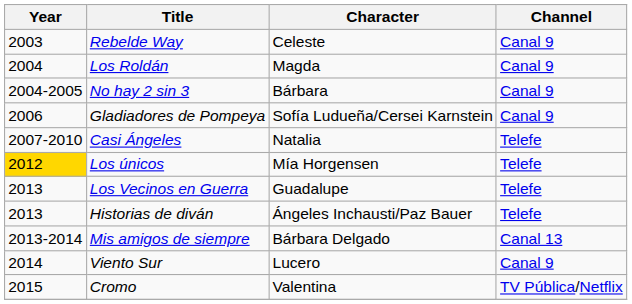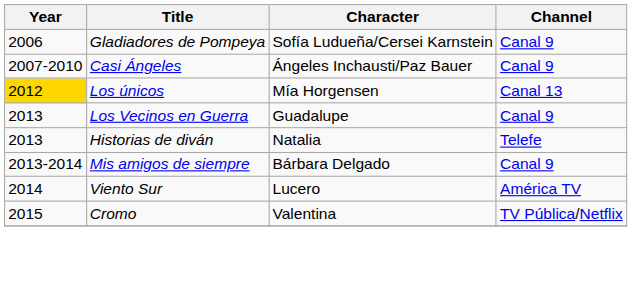- row: 2003 | Rebelde Way | Celeste | Canal 9
- row: 2004 | Los Roldán | Magda | Canal 9
- row: 2004-2005 | No hay 2 sin 3 | Bárbara | Canal 9
Casi Ángeles | Character: Natalia -> Ángeles Inchausti/Paz Bauer
Casi Ángeles | Channel: Telefe -> Canal 9
Los únicos | Channel: Telefe -> Canal 13
Los Vecinos en Guerra | Channel: Telefe -> Canal 9
Historias de diván | Character: Ángeles Inchausti/Paz Bauer -> Natalia
Mis amigos de siempre | Channel: Canal 13 -> Canal 9
Viento Sur | Channel: Canal 9 -> América TV
